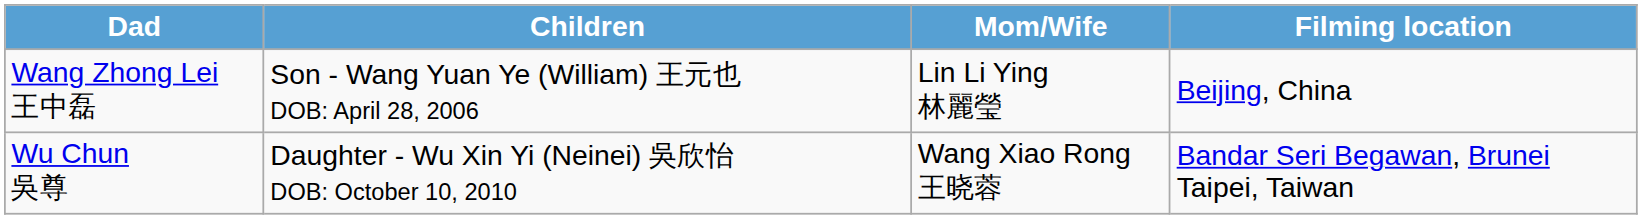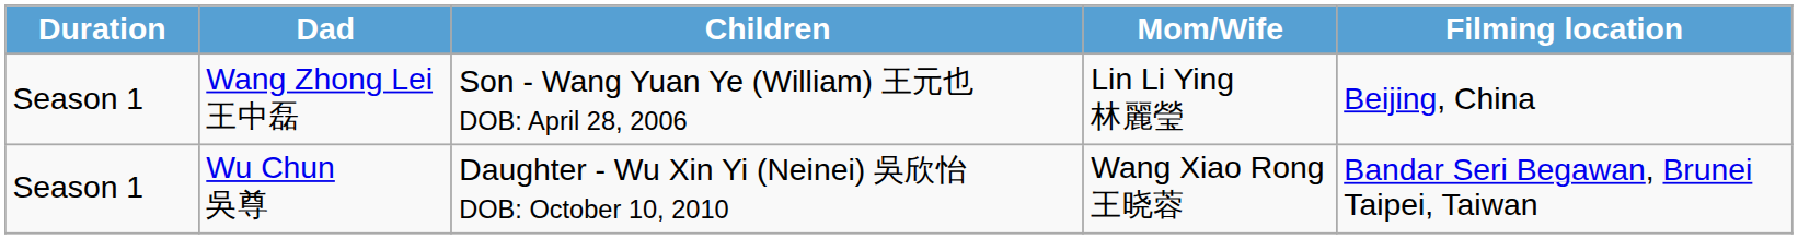+ column: Duration | Season 1 | Season 1
